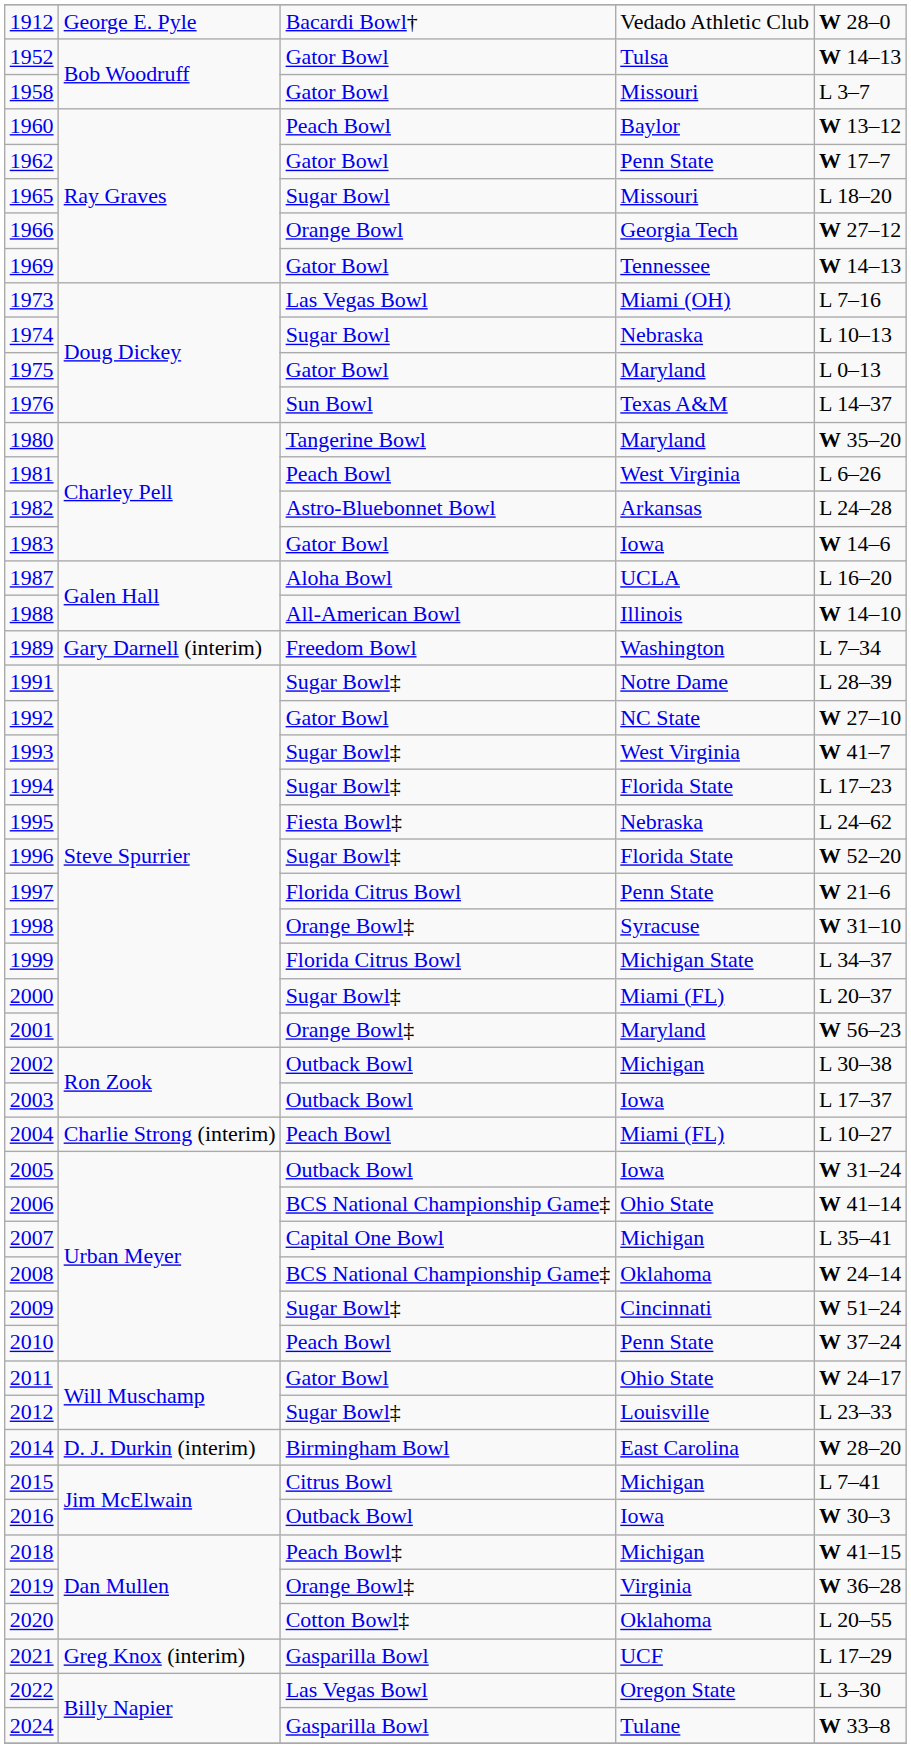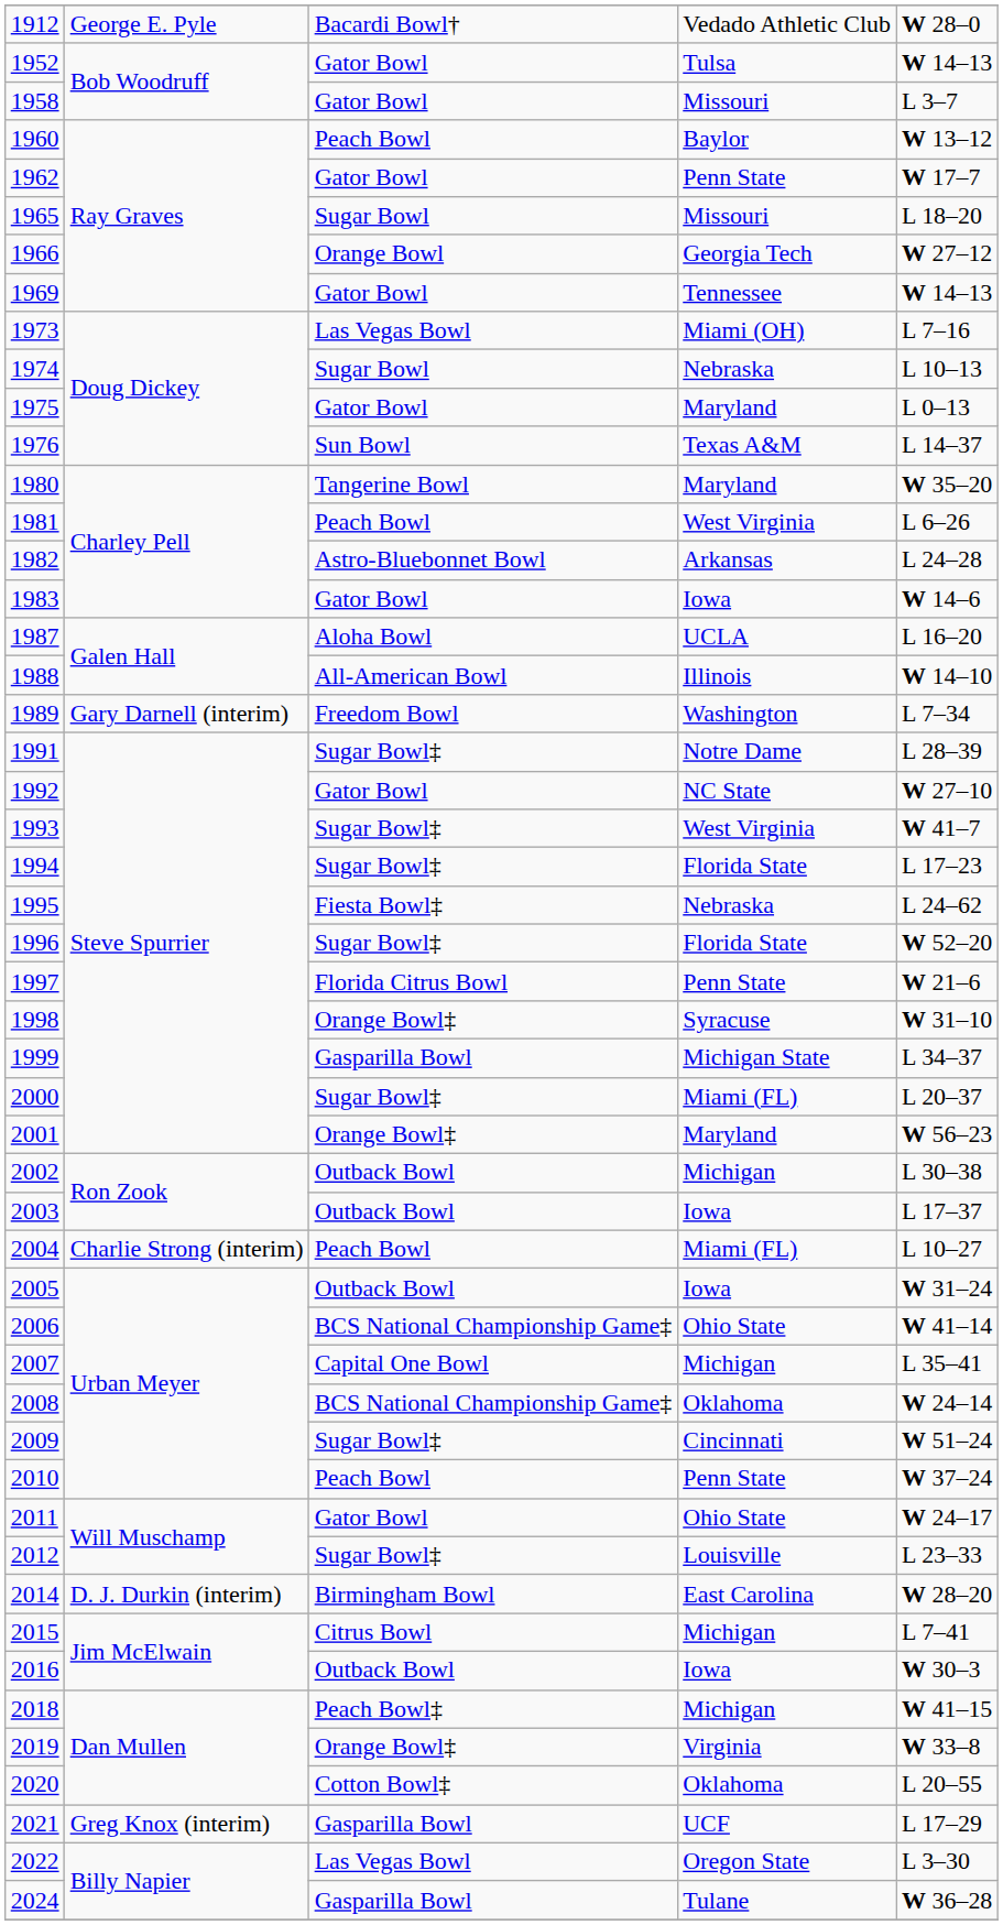1999 | column 3: Florida Citrus Bowl -> Gasparilla Bowl
2019 | column 5: W 36–28 -> W 33–8
2024 | column 5: W 33–8 -> W 36–28
